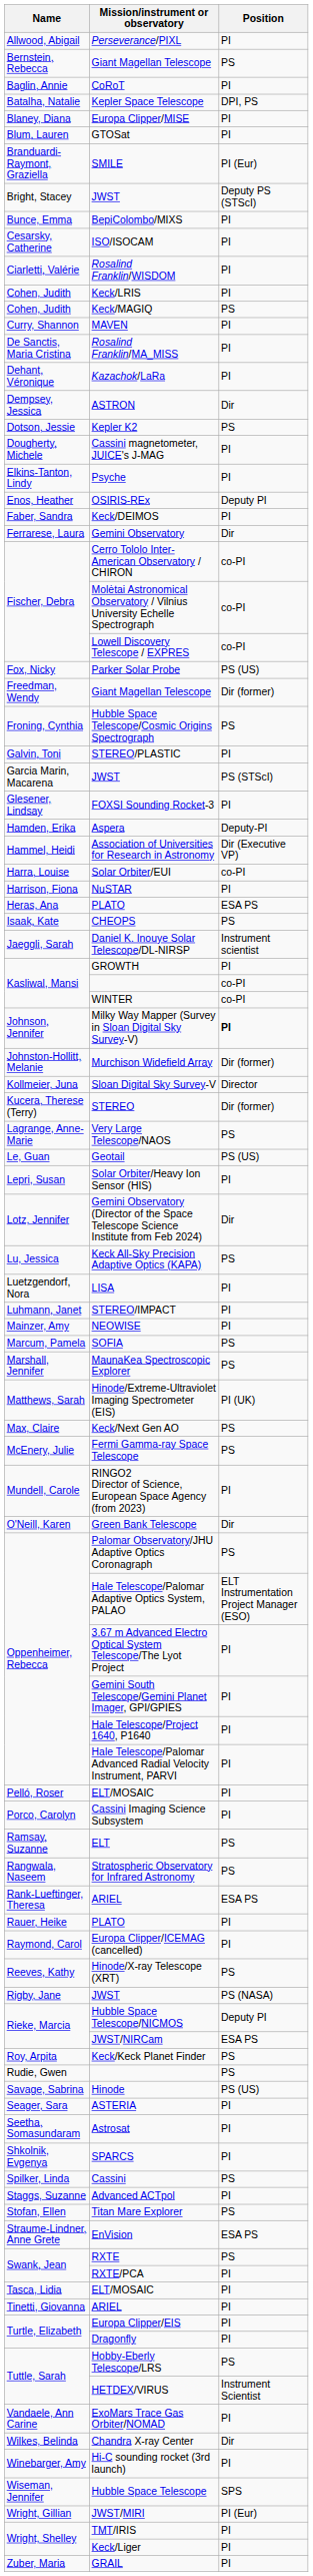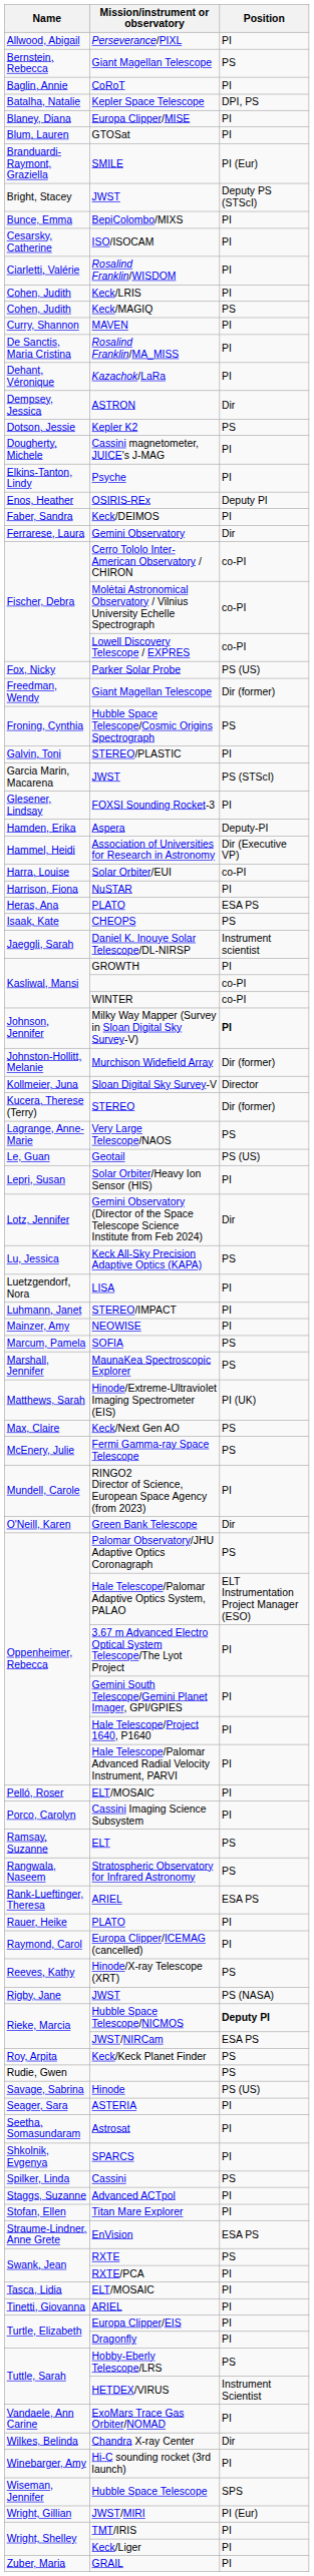Hubble Space Telescope/NICMOS | Position: normal -> bold
Titan Mare Explorer | Position: PS -> PI
